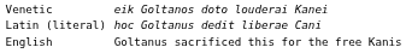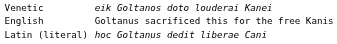rows swapped: Latin (literal) <-> English
